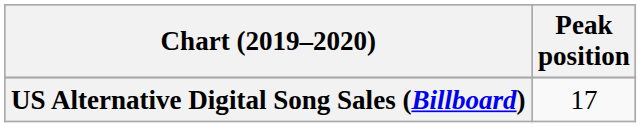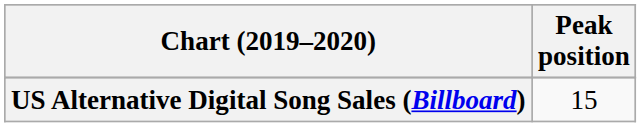US Alternative Digital Song Sales (Billboard) | Peak position: 17 -> 15
